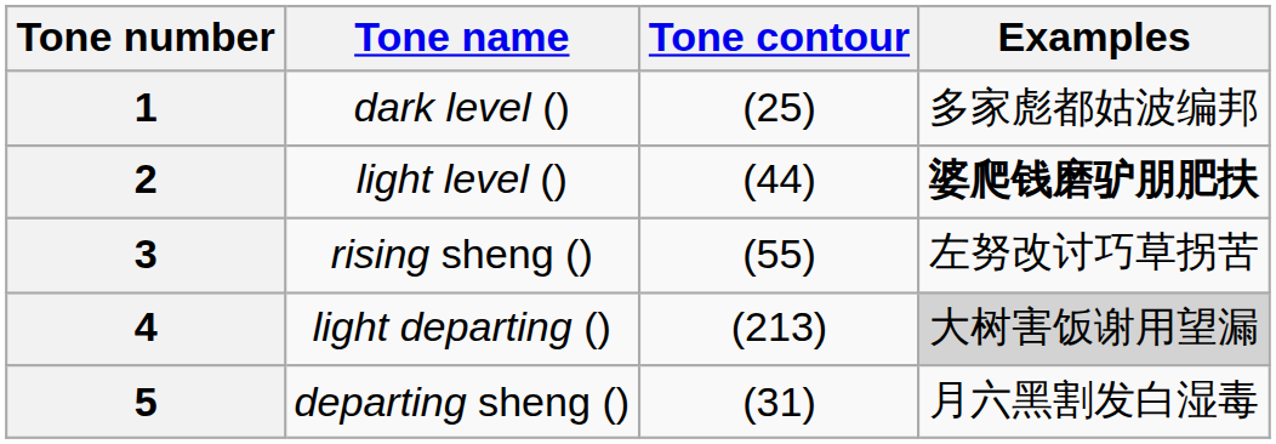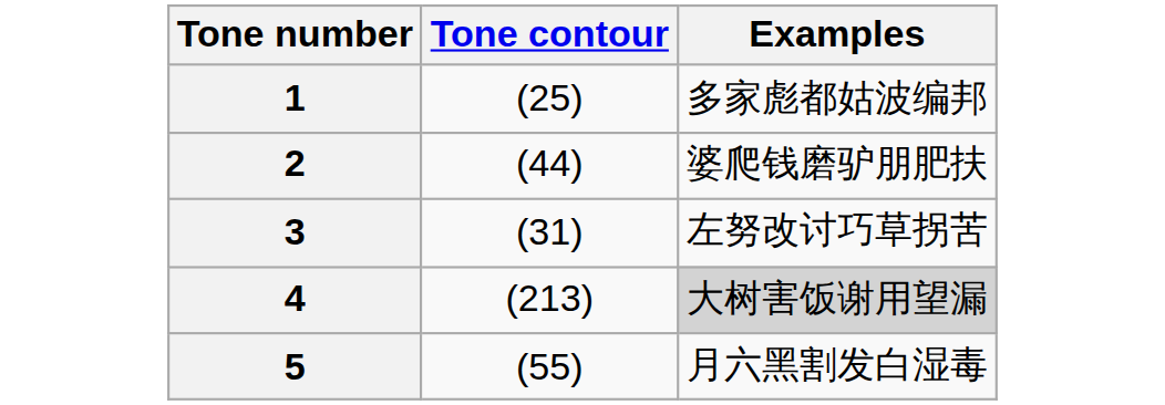- column: Tone name | dark level () | light level () | rising sheng () | light departing () | departing sheng ()
2 | Examples: bold -> normal
3 | Tone contour: (55) -> (31)
5 | Tone contour: (31) -> (55)
